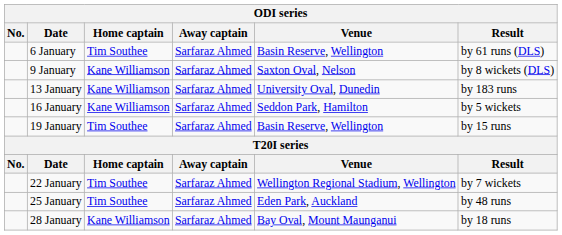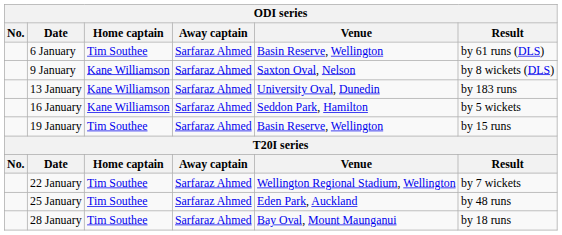28 January | Home captain: Kane Williamson -> Tim Southee
